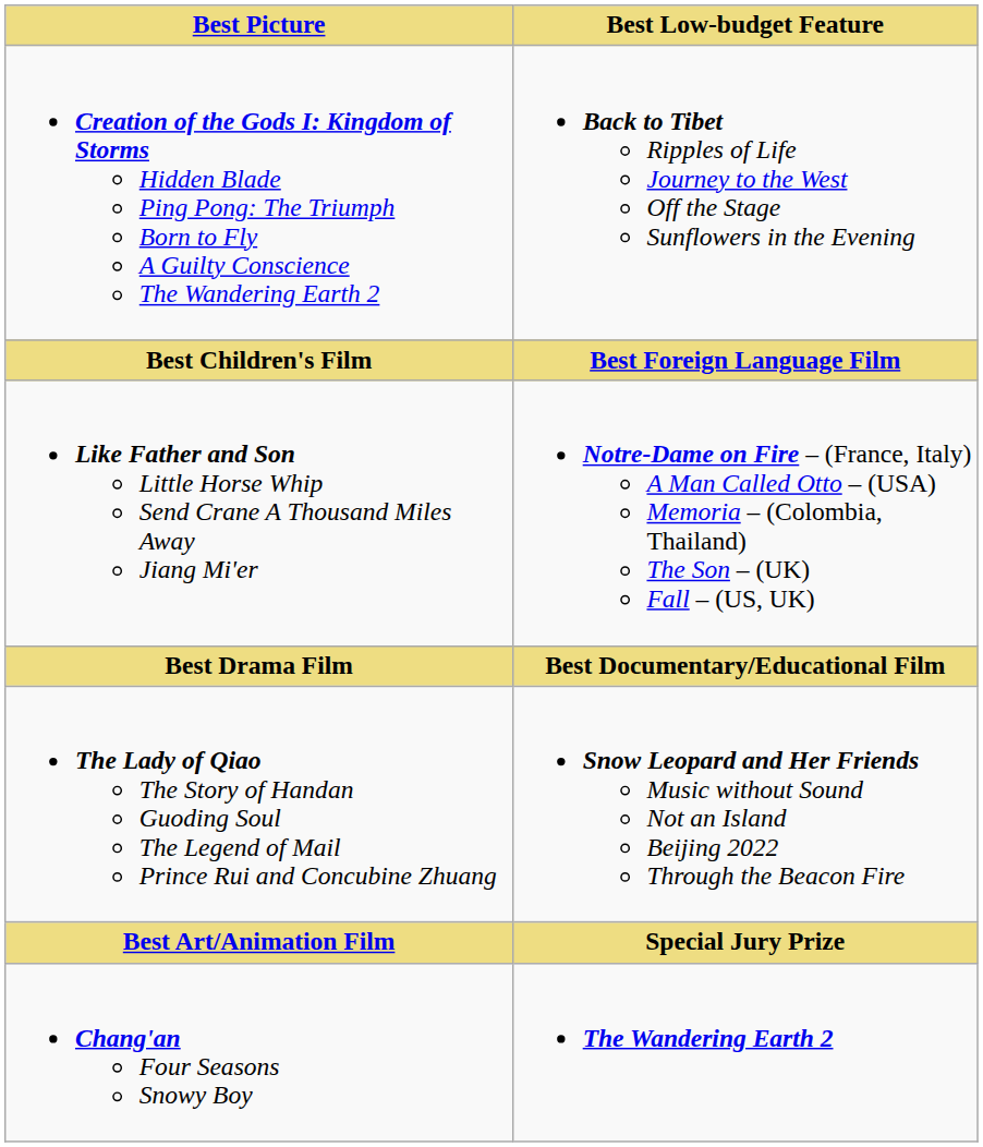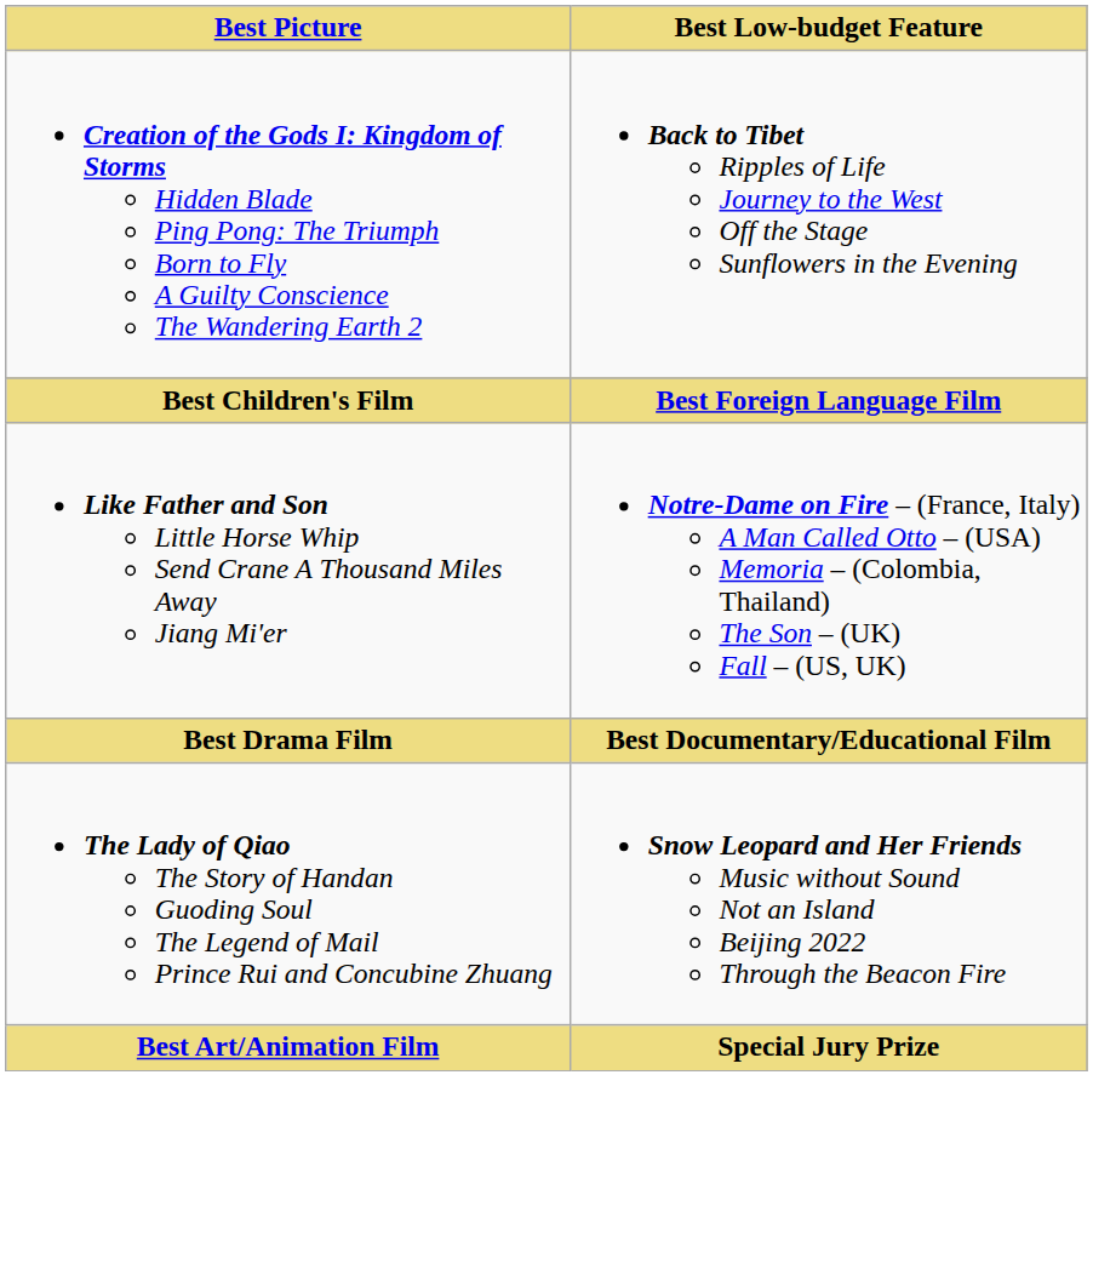- row: Chang'an Four Seasons Snowy Boy | The Wandering Earth 2
